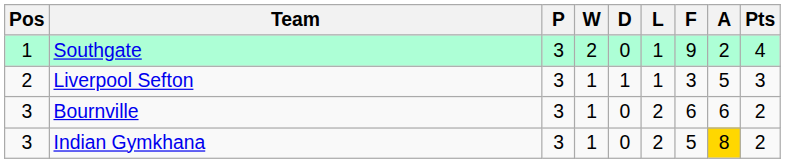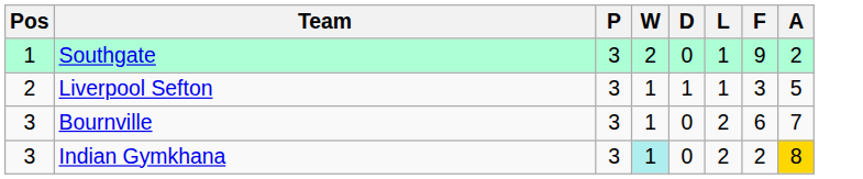- column: Pts | 4 | 3 | 2 | 2
Bournville | A: 6 -> 7
Indian Gymkhana | W: no background -> paleturquoise background
Indian Gymkhana | F: 5 -> 2
